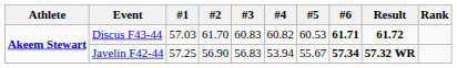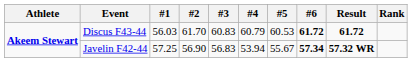Discus F43-44 | #1: 57.03 -> 56.03
Discus F43-44 | #4: 60.82 -> 60.79
Discus F43-44 | #6: 61.71 -> 61.72
